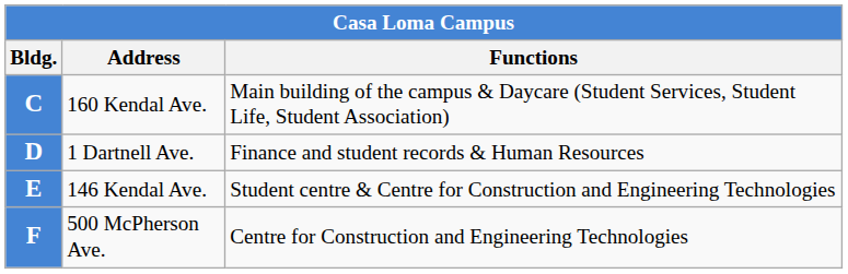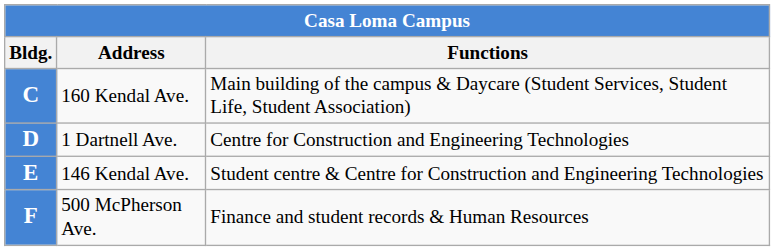1 Dartnell Ave. | Functions: Finance and student records & Human Resources -> Centre for Construction and Engineering Technologies
500 McPherson Ave. | Functions: Centre for Construction and Engineering Technologies -> Finance and student records & Human Resources
